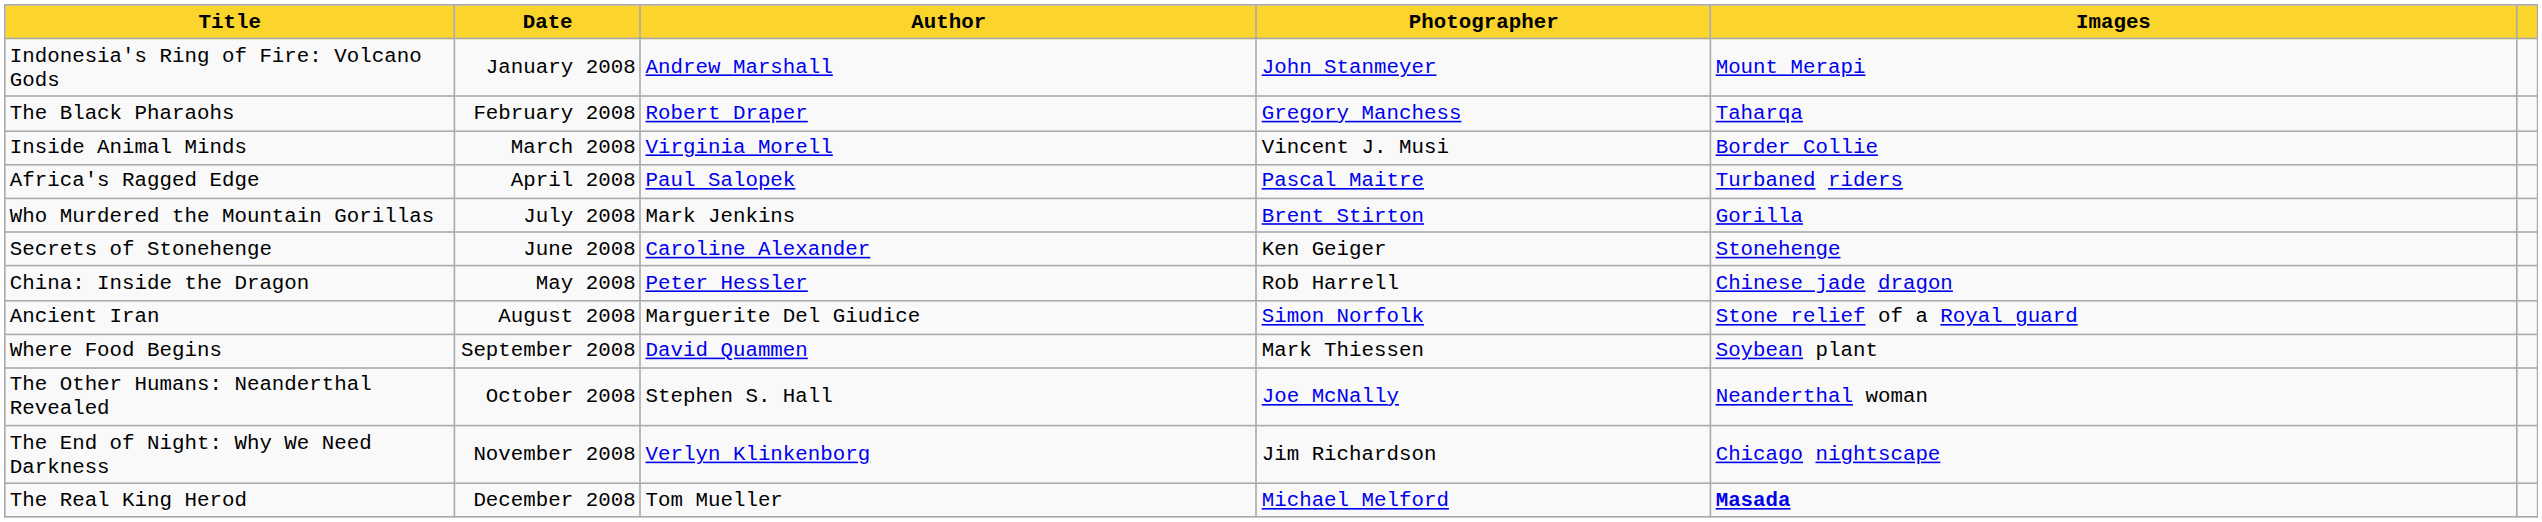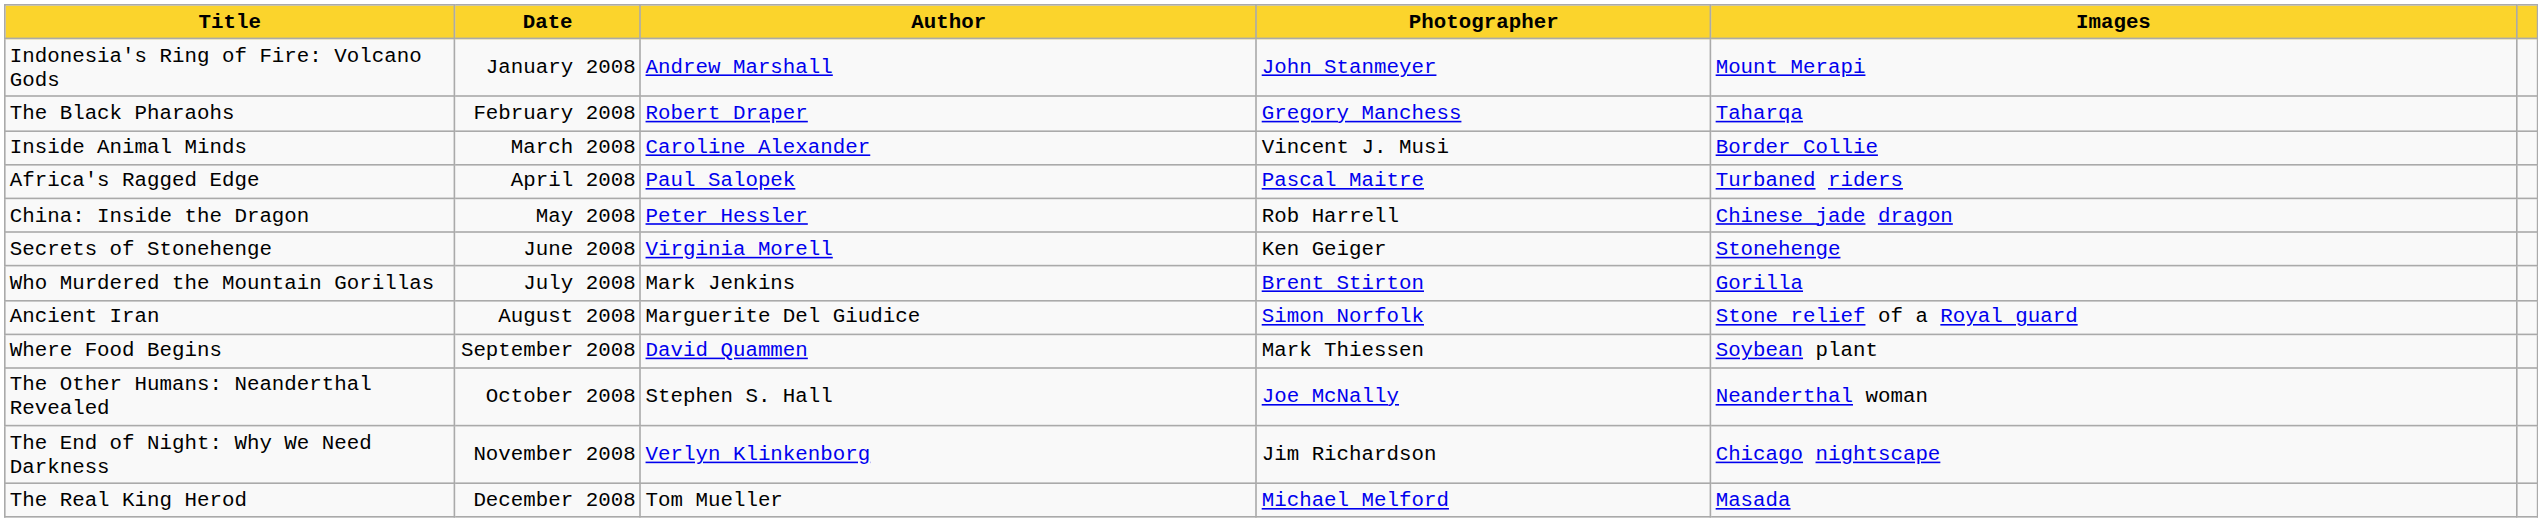Inside Animal Minds | Author: Virginia Morell -> Caroline Alexander
rows swapped: China: Inside the Dragon <-> Who Murdered the Mountain Gorillas
Secrets of Stonehenge | Author: Caroline Alexander -> Virginia Morell
The Real King Herod | Images: bold -> normal
